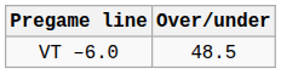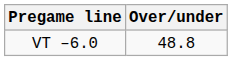VT –6.0 | Over/under: 48.5 -> 48.8
